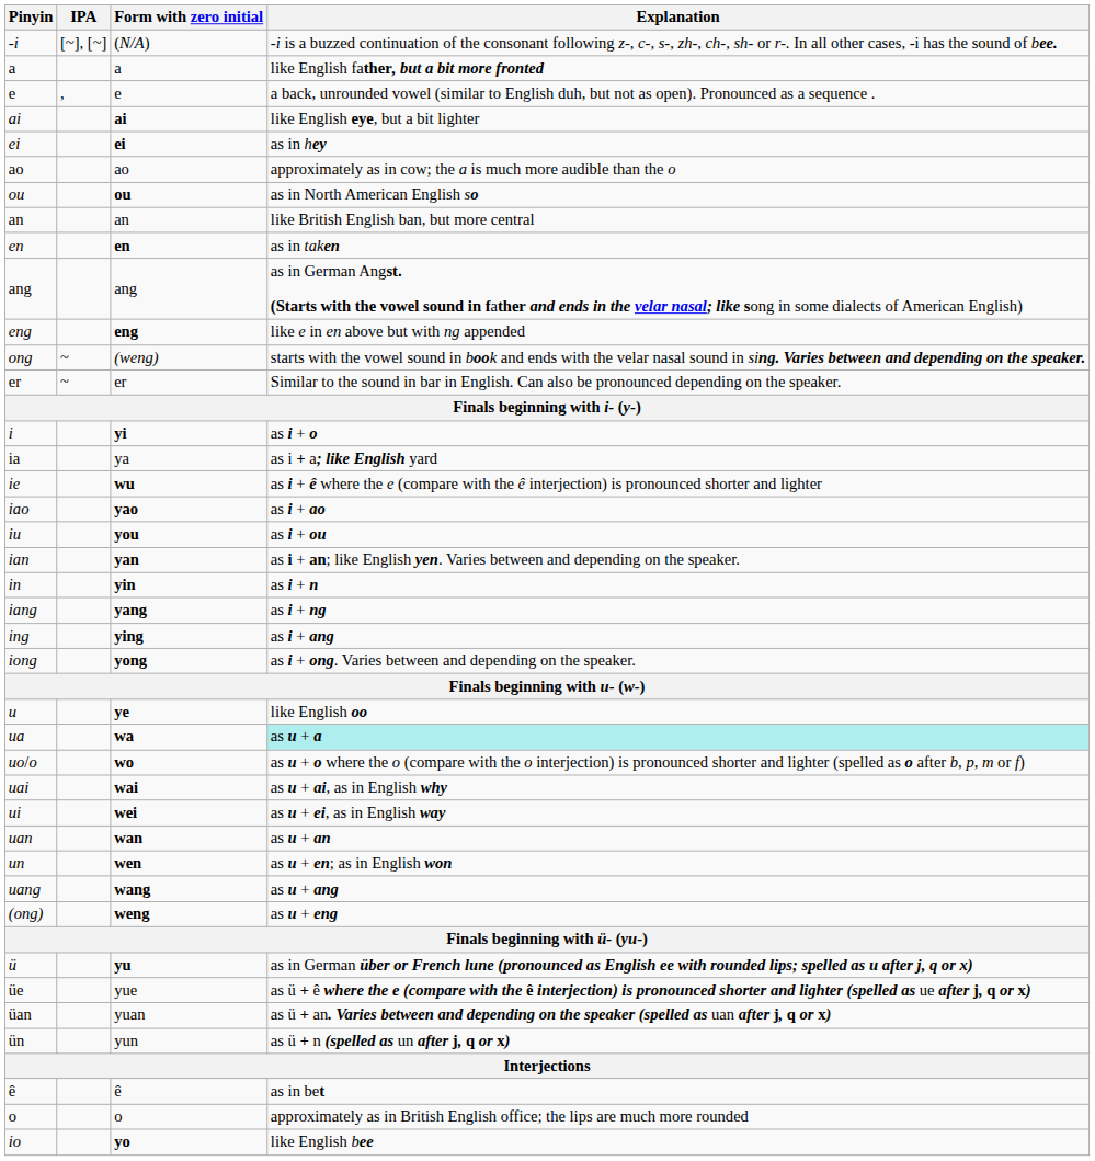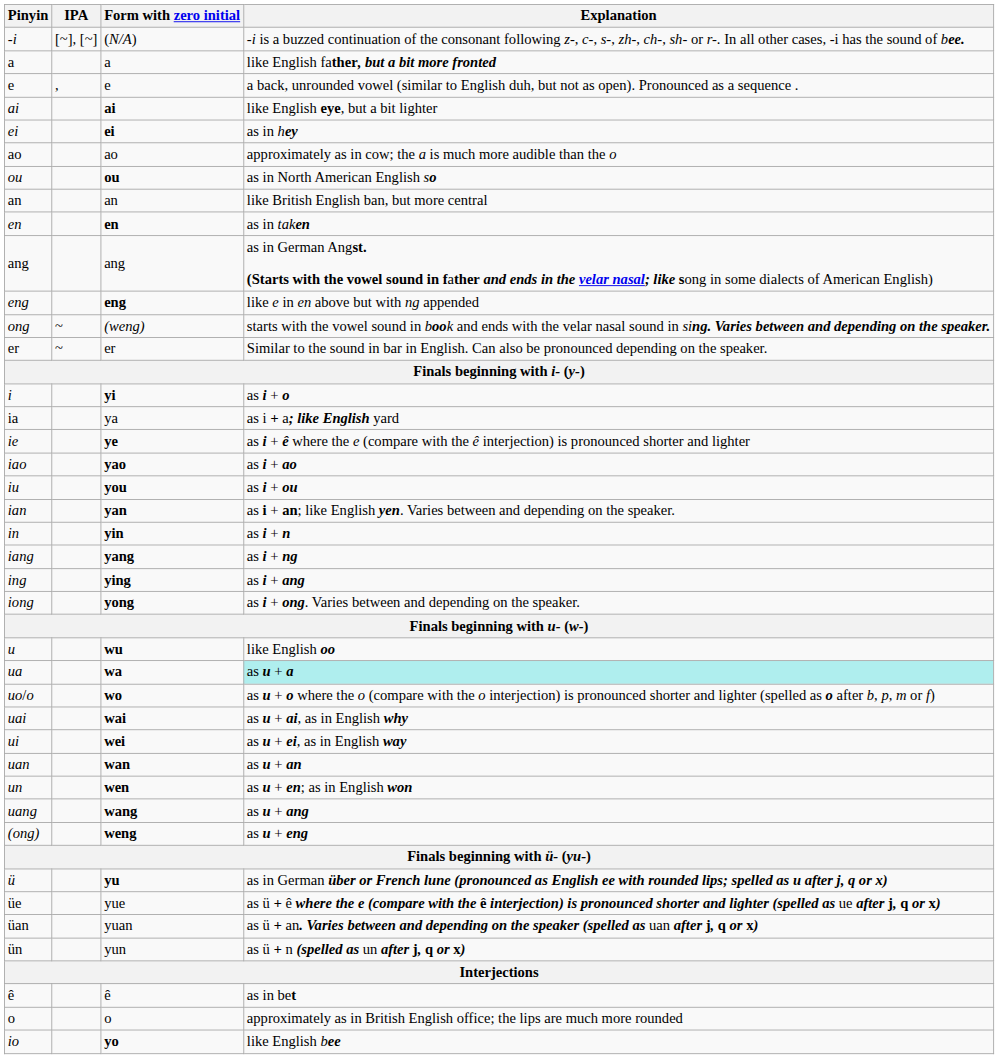ie | Form with zero initial: wu -> ye
u | Form with zero initial: ye -> wu
